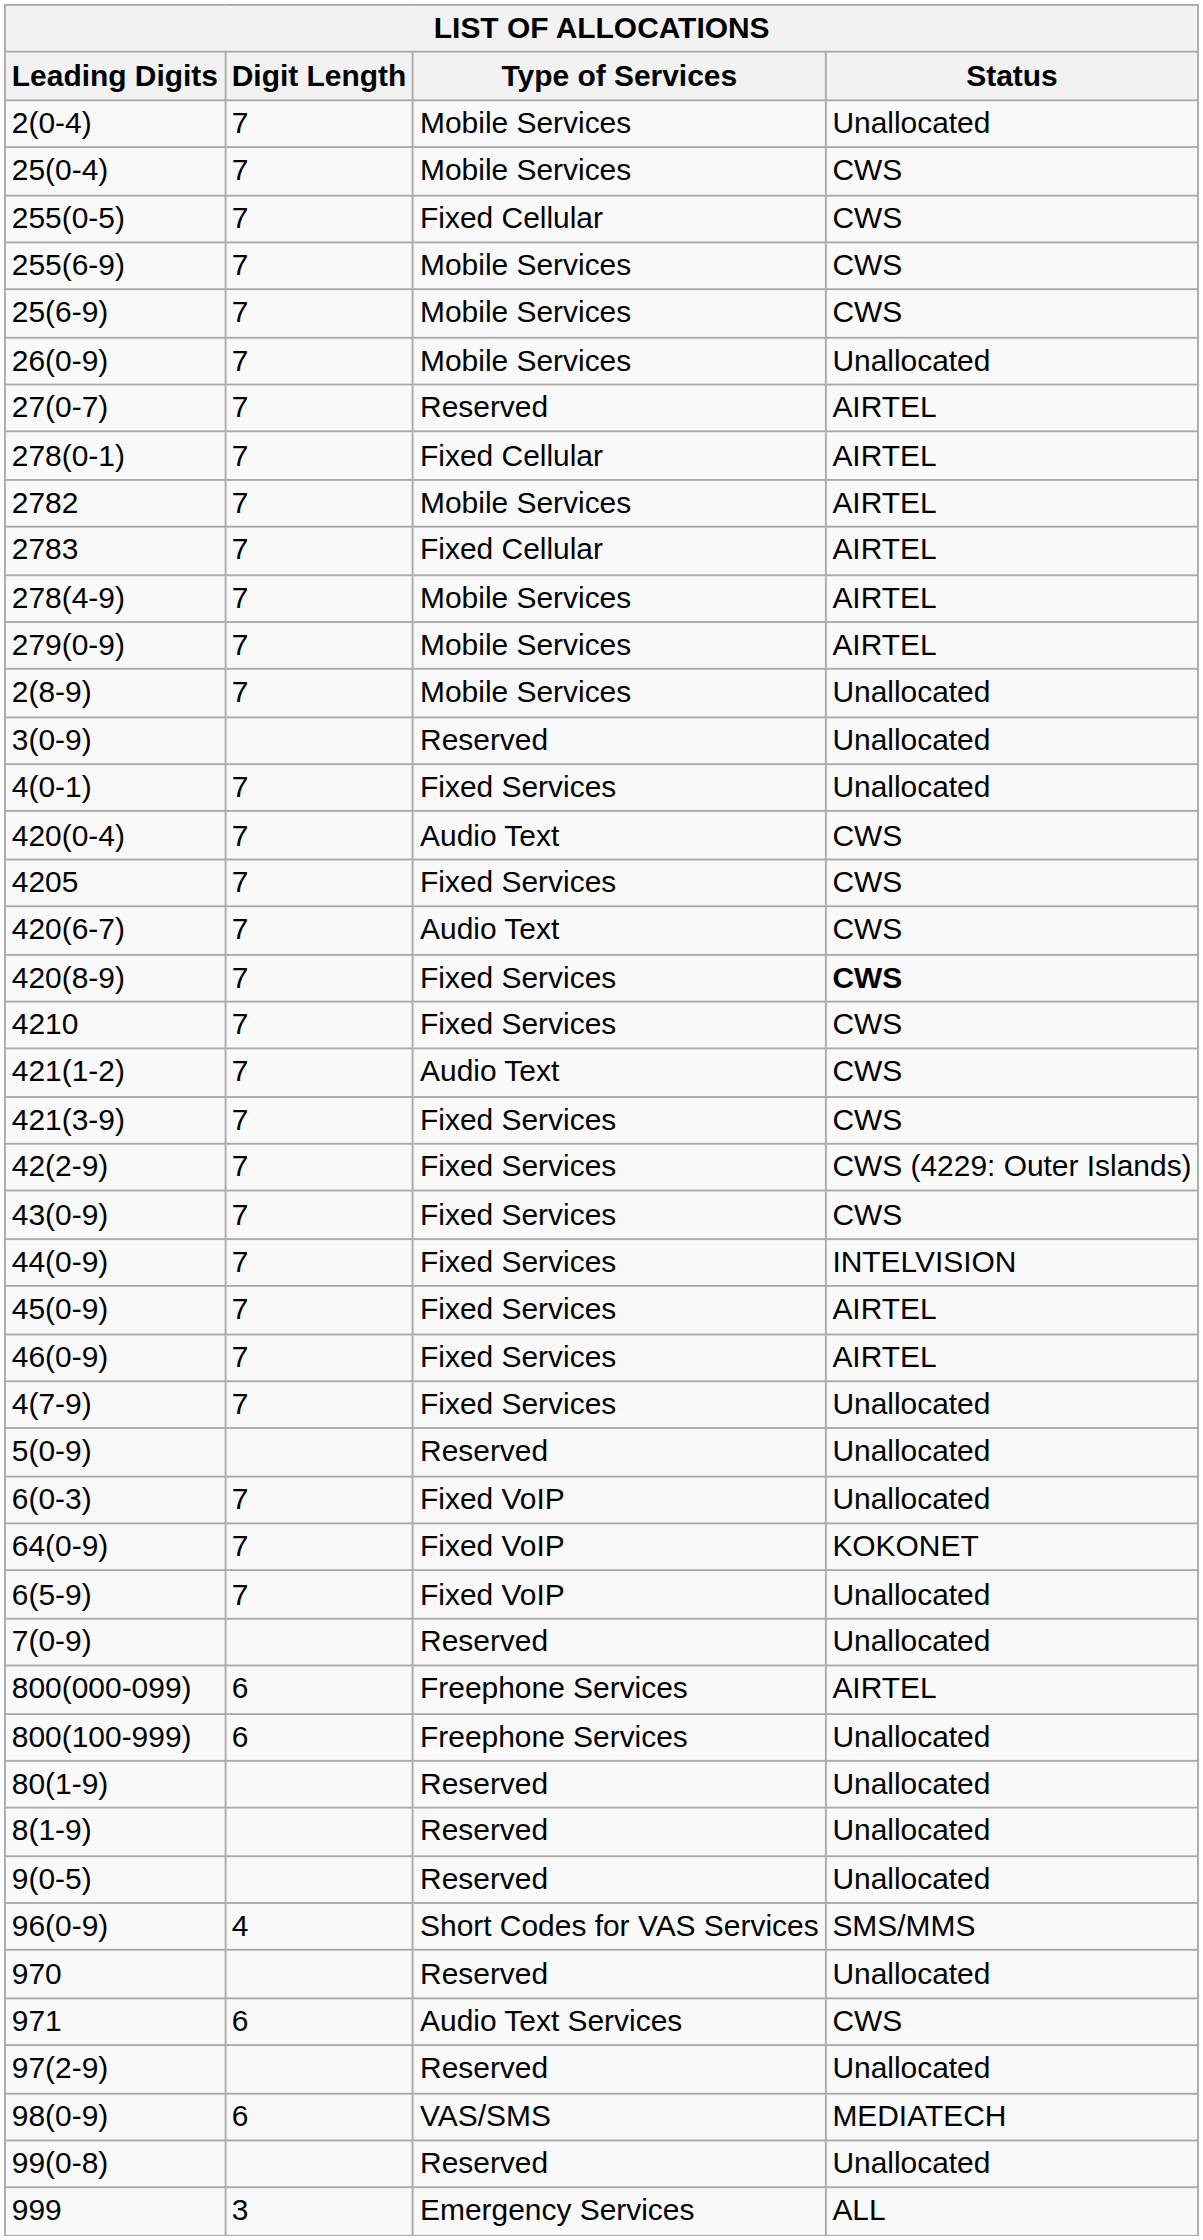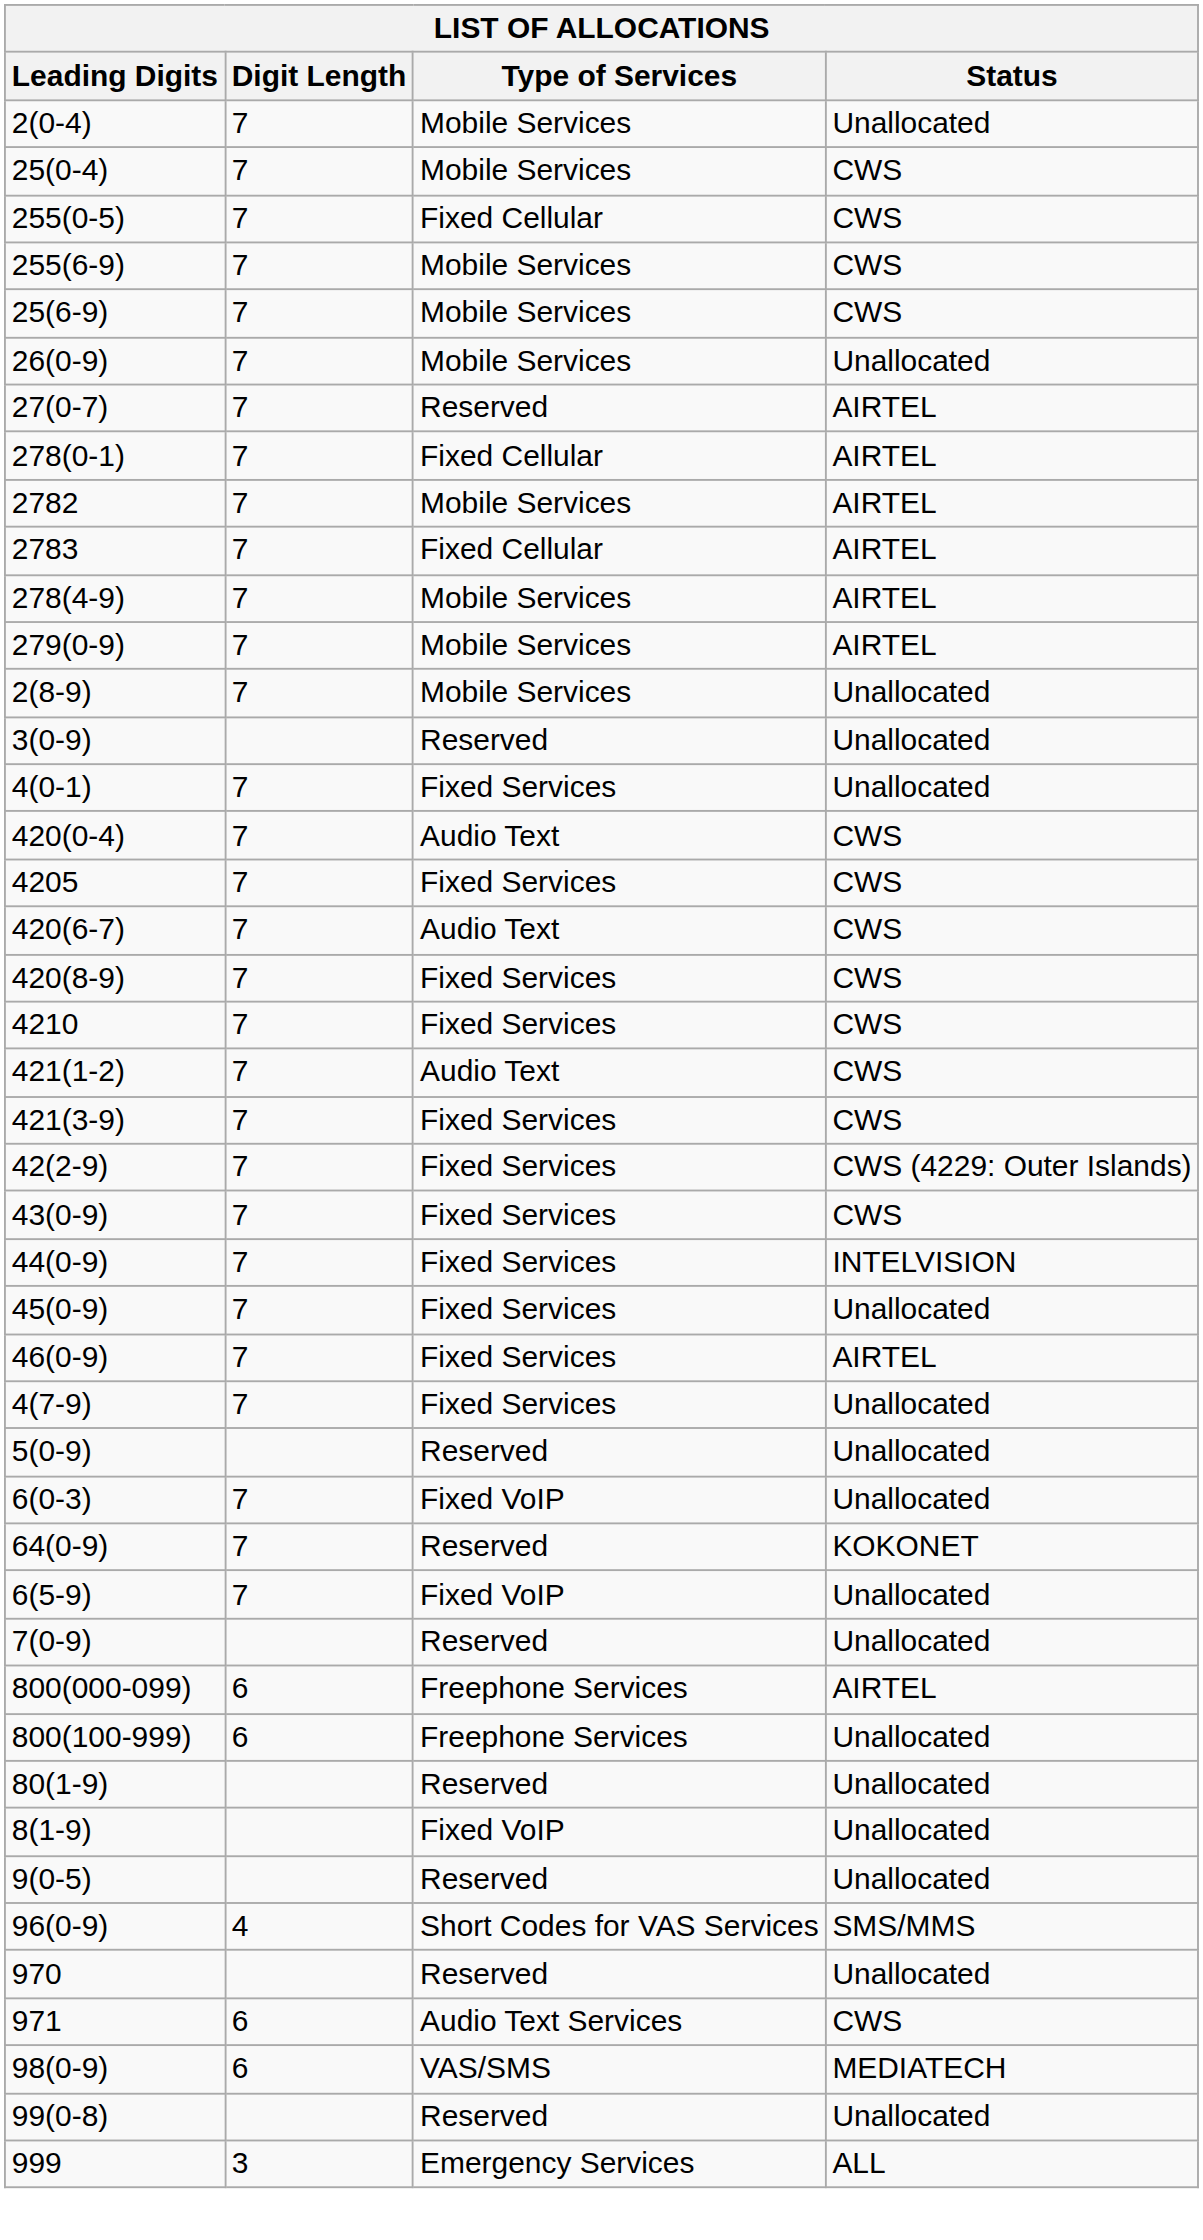420(8-9) | Status: bold -> normal
45(0-9) | Status: AIRTEL -> Unallocated
64(0-9) | Type of Services: Fixed VoIP -> Reserved
8(1-9) | Type of Services: Reserved -> Fixed VoIP
- row: 97(2-9) | Reserved | Unallocated
